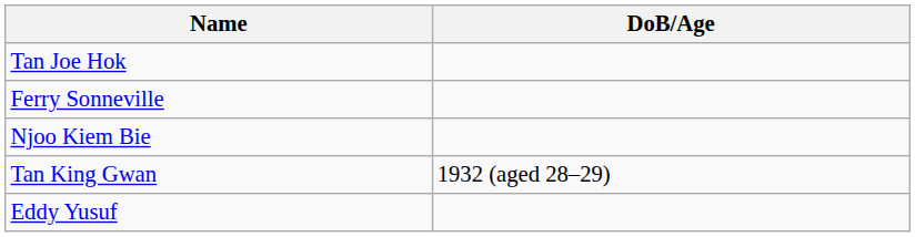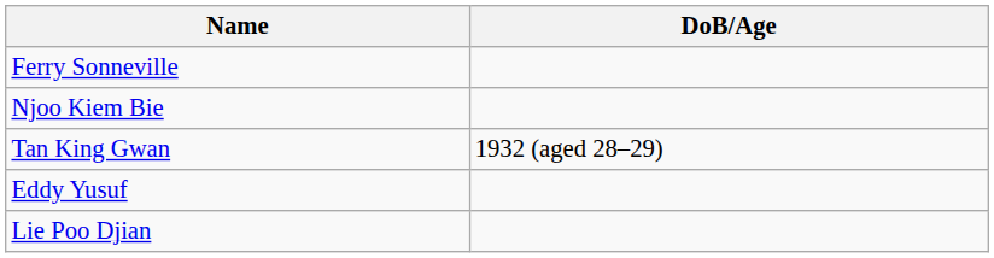- row: Tan Joe Hok
+ row: Lie Poo Djian
